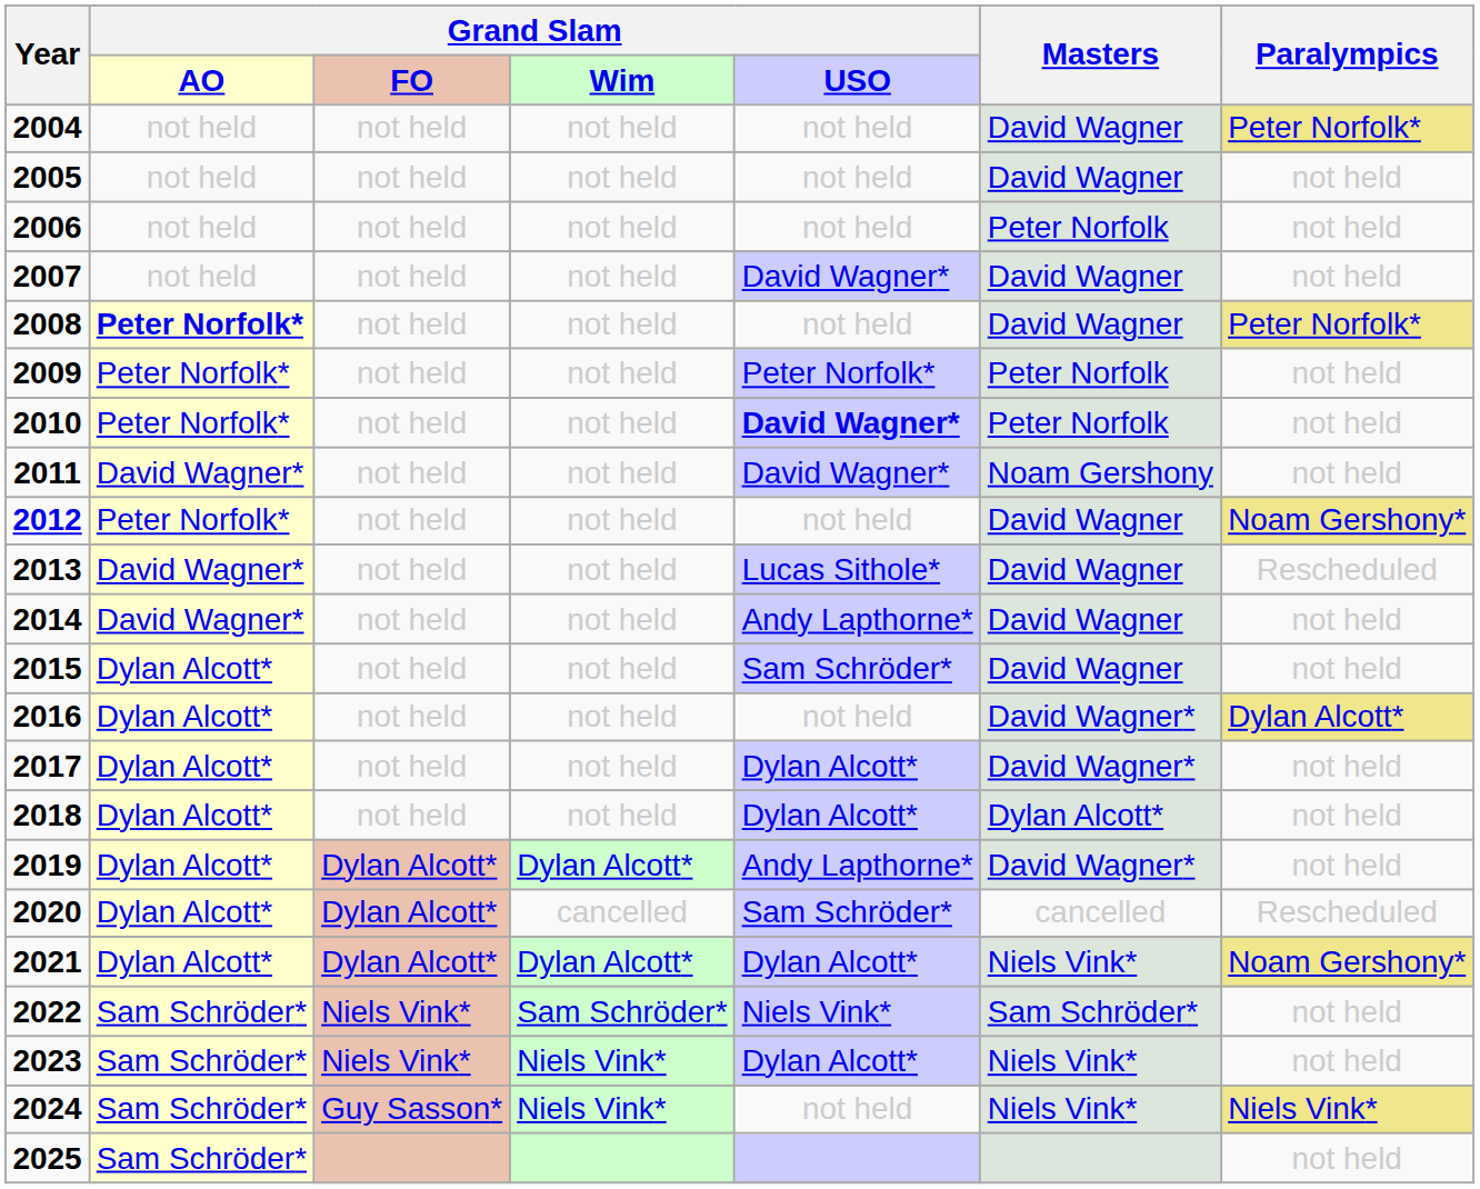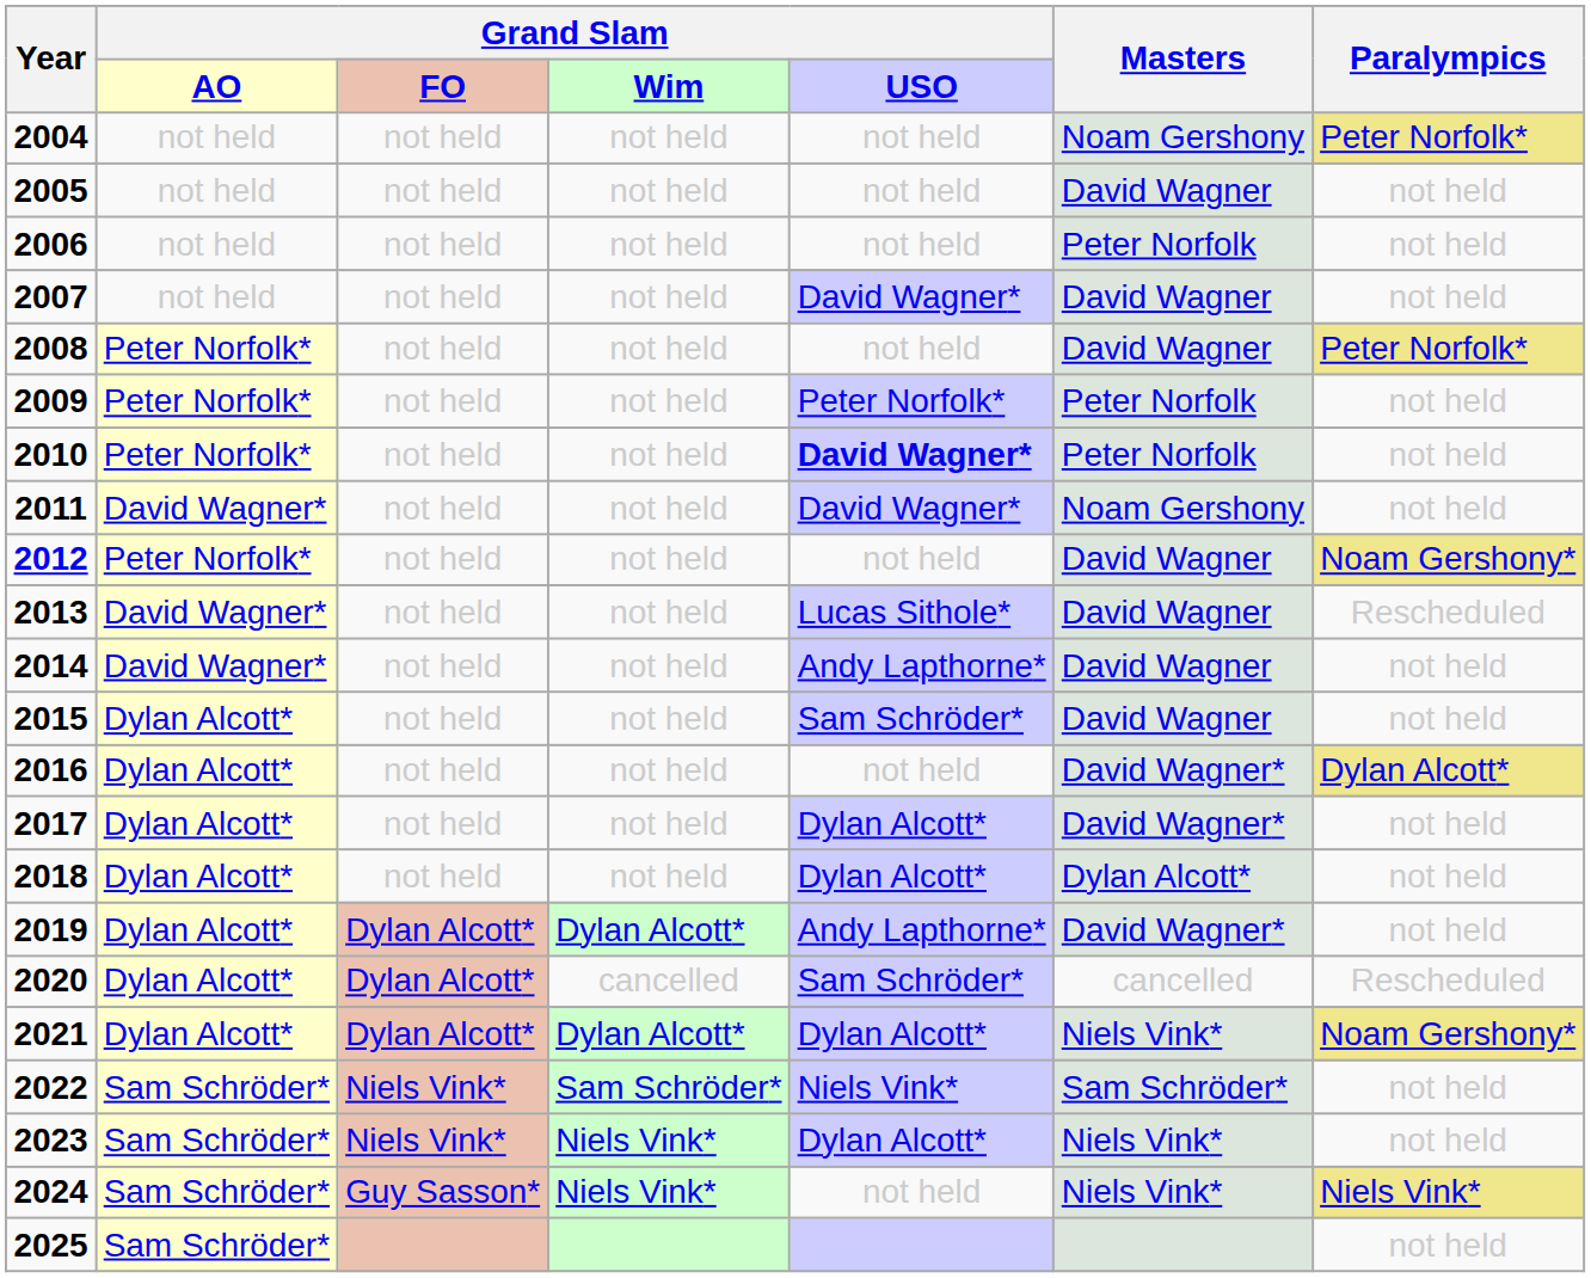2004 | Masters: David Wagner -> Noam Gershony
2008 | Grand Slam / AO: bold -> normal
